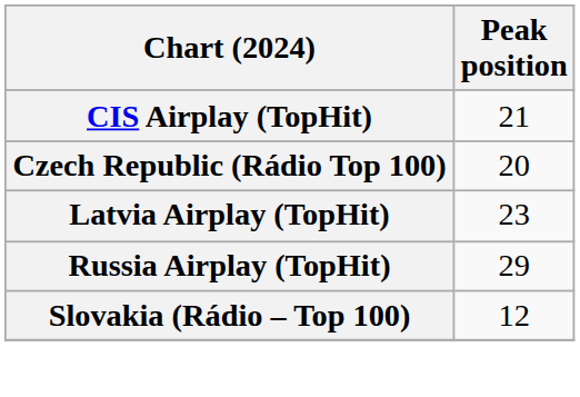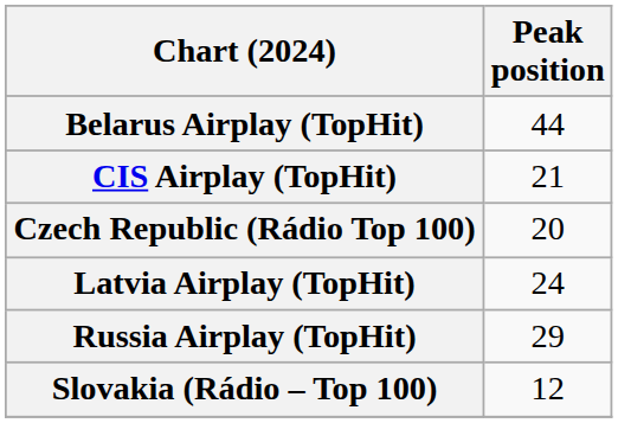+ row: Belarus Airplay (TopHit) | 44
Latvia Airplay (TopHit) | Peak position: 23 -> 24
